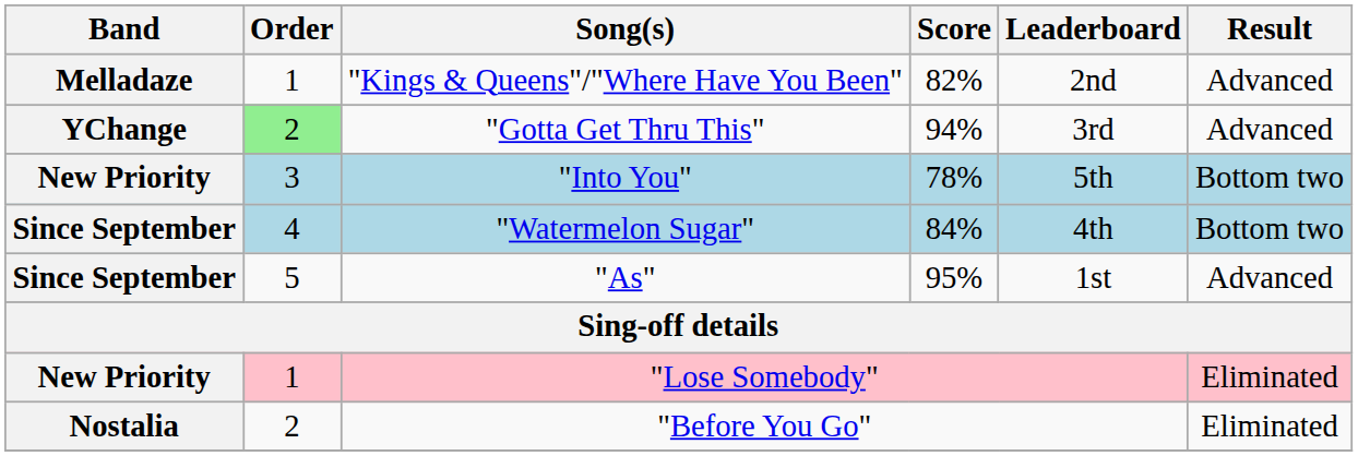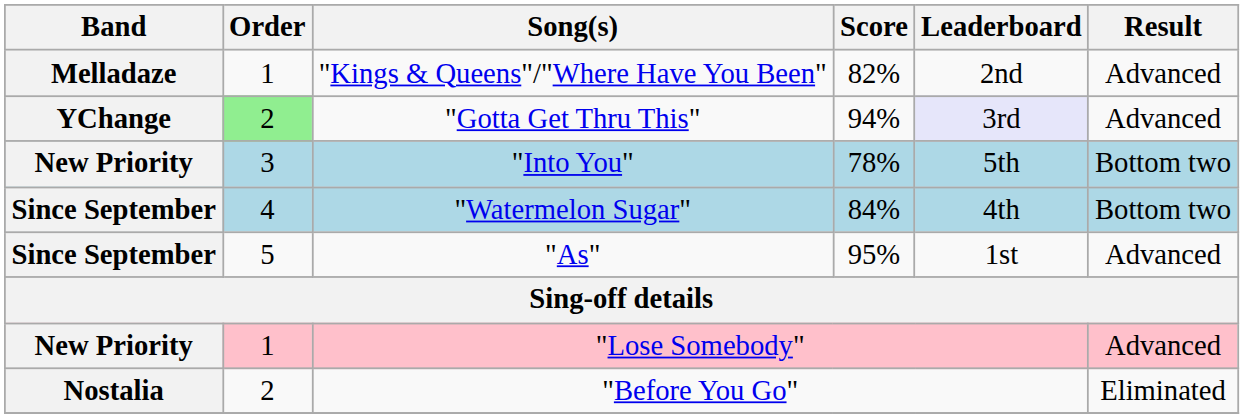"Gotta Get Thru This" | Leaderboard: no background -> lavender background
"Lose Somebody" | Result: Eliminated -> Advanced
